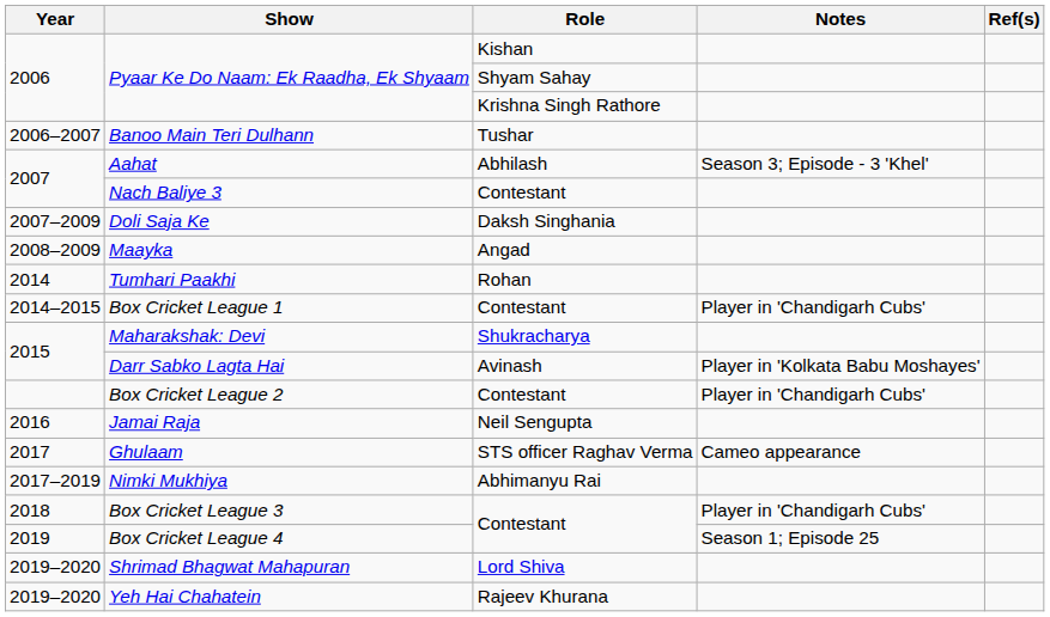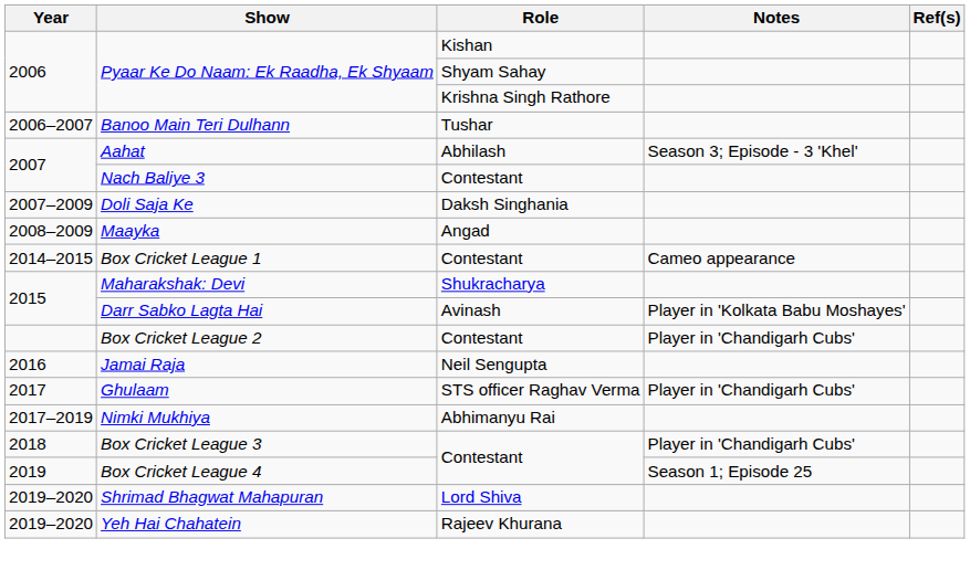- row: 2014 | Tumhari Paakhi | Rohan
Box Cricket League 1 | Notes: Player in 'Chandigarh Cubs' -> Cameo appearance
Ghulaam | Notes: Cameo appearance -> Player in 'Chandigarh Cubs'
